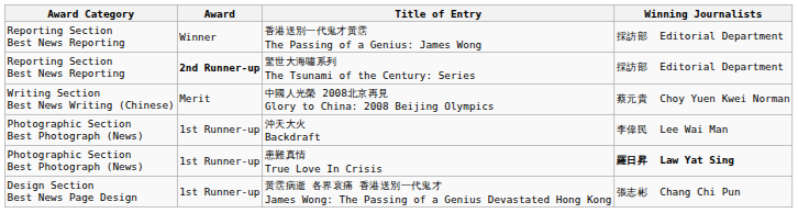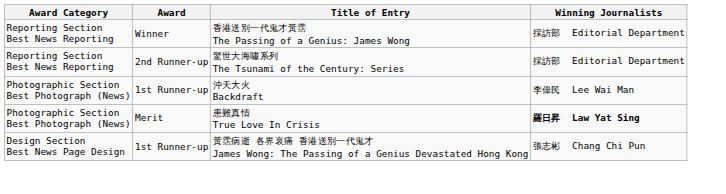驚世大海嘯系列 The Tsunami of the Century: Series | Award: bold -> normal
- row: Writing Section Best News Writing (Chinese) | Merit | 中國人光榮 2008北京再見 Glory to China: 2008 Beijing Olympics | 蔡元貴 Choy Yuen Kwei Norman
患難真情 True Love In Crisis | Award: 1st Runner-up -> Merit
